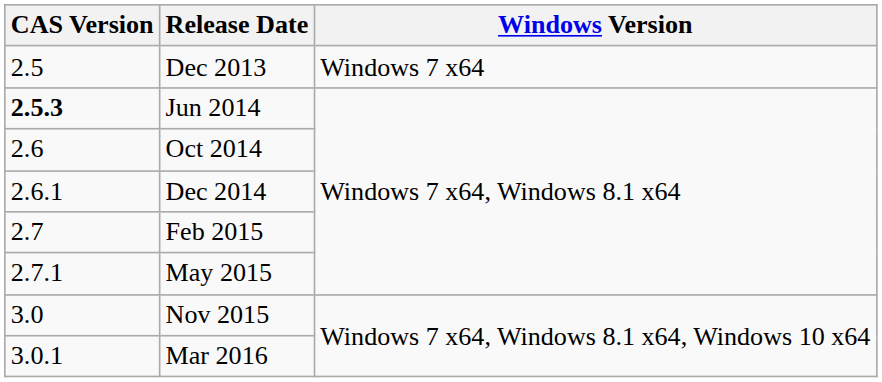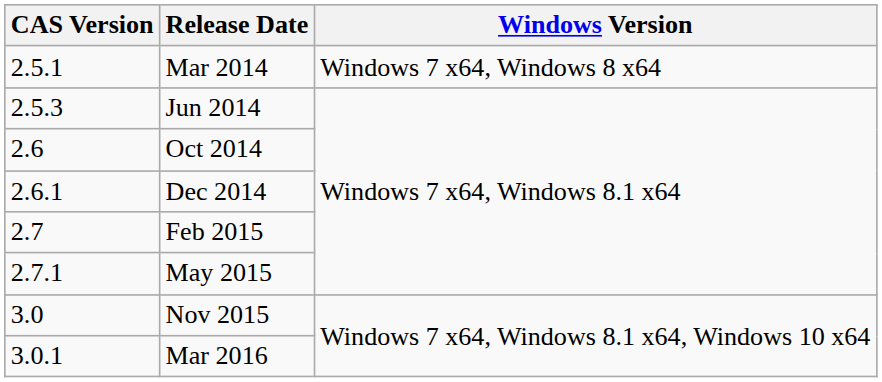- row: 2.5 | Dec 2013 | Windows 7 x64
+ row: 2.5.1 | Mar 2014 | Windows 7 x64, Windows 8 x64
Jun 2014 | CAS Version: bold -> normal
